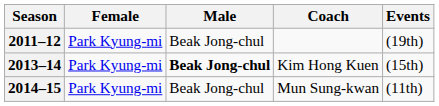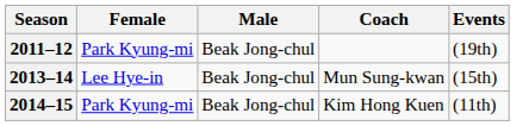2013–14 | Female: Park Kyung-mi -> Lee Hye-in
2013–14 | Male: bold -> normal
2013–14 | Coach: Kim Hong Kuen -> Mun Sung-kwan
2014–15 | Coach: Mun Sung-kwan -> Kim Hong Kuen
